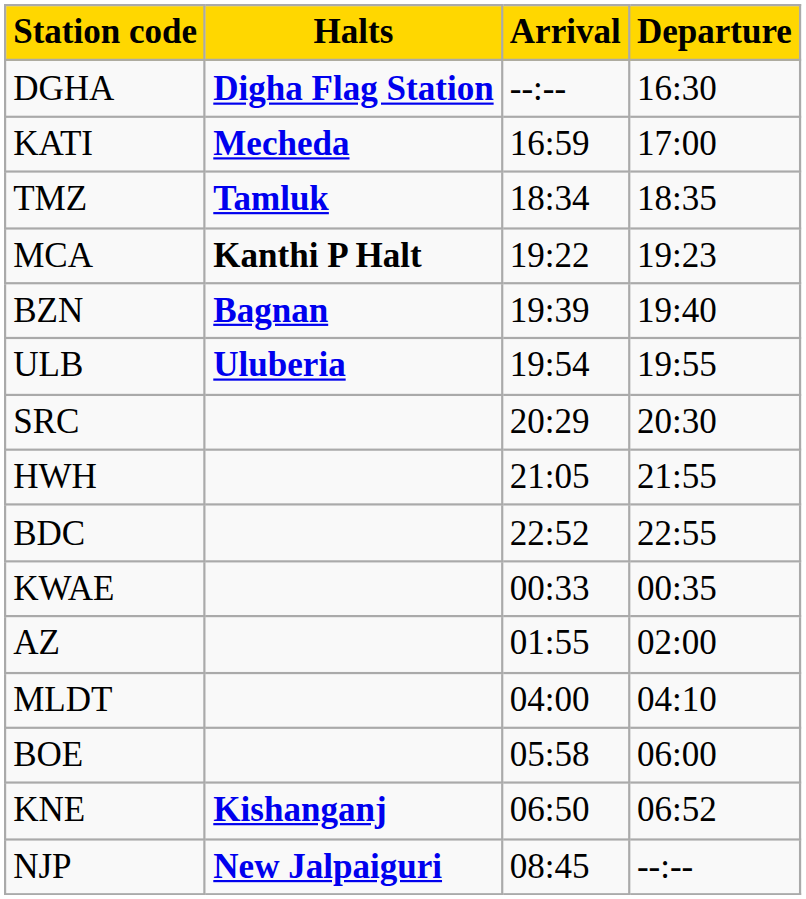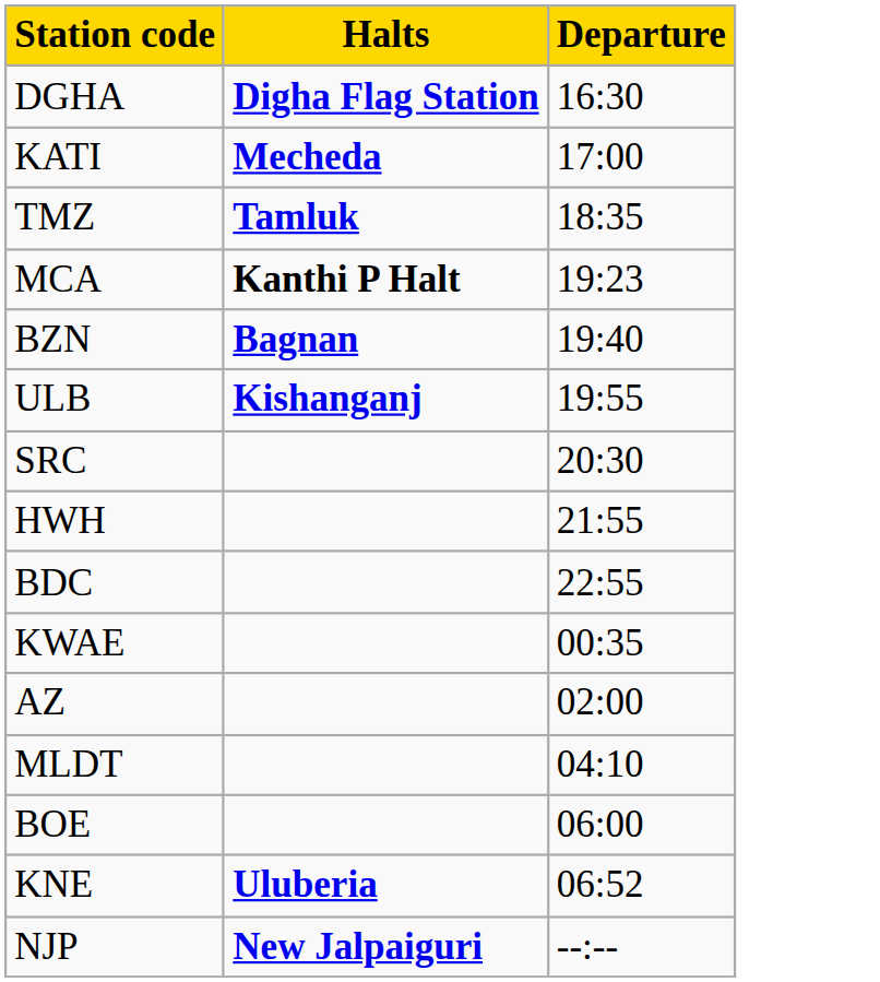- column: Arrival | --:-- | 16:59 | 18:34 | 19:22 | 19:39 | 19:54 | 20:29 | 21:05 | 22:52 | 00:33 | 01:55 | 04:00 | 05:58 | 06:50 | 08:45
ULB | Halts: Uluberia -> Kishanganj
KNE | Halts: Kishanganj -> Uluberia
